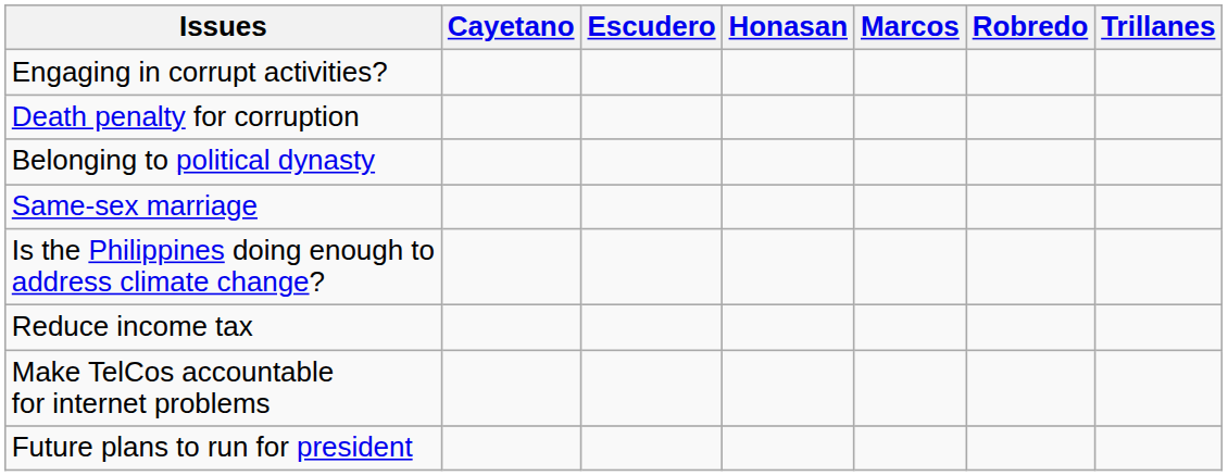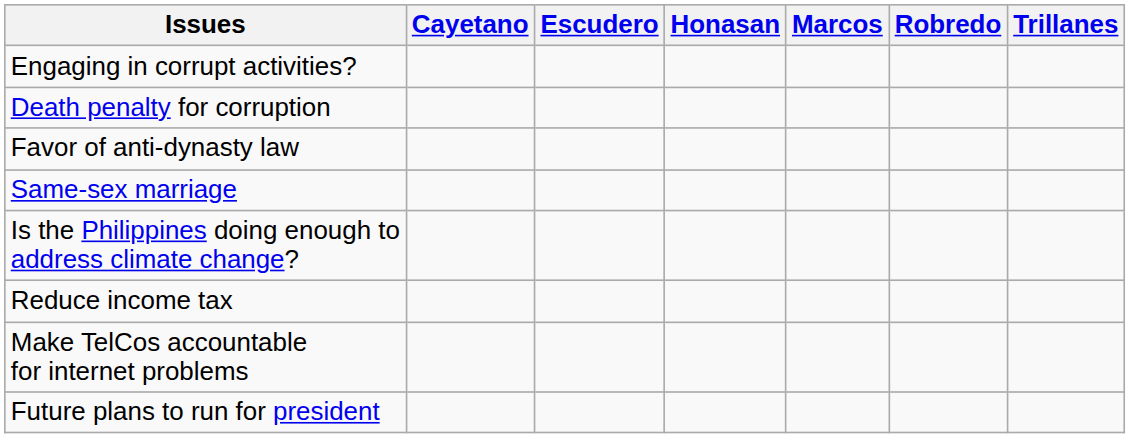- row: Belonging to political dynasty
+ row: Favor of anti-dynasty law
